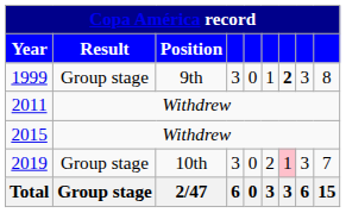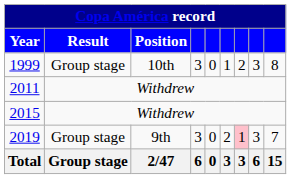1999 | Position: 9th -> 10th
1999 | column 7: bold -> normal
2019 | Position: 10th -> 9th
